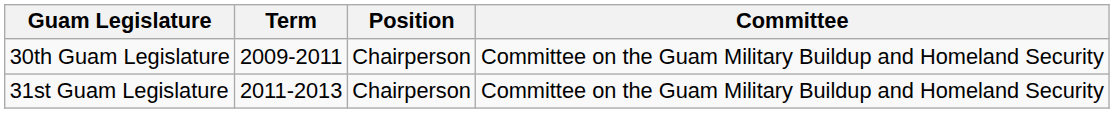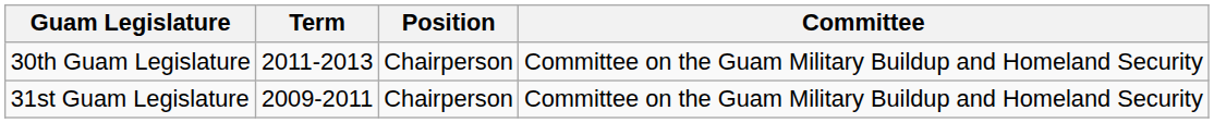30th Guam Legislature | Term: 2009-2011 -> 2011-2013
31st Guam Legislature | Term: 2011-2013 -> 2009-2011
